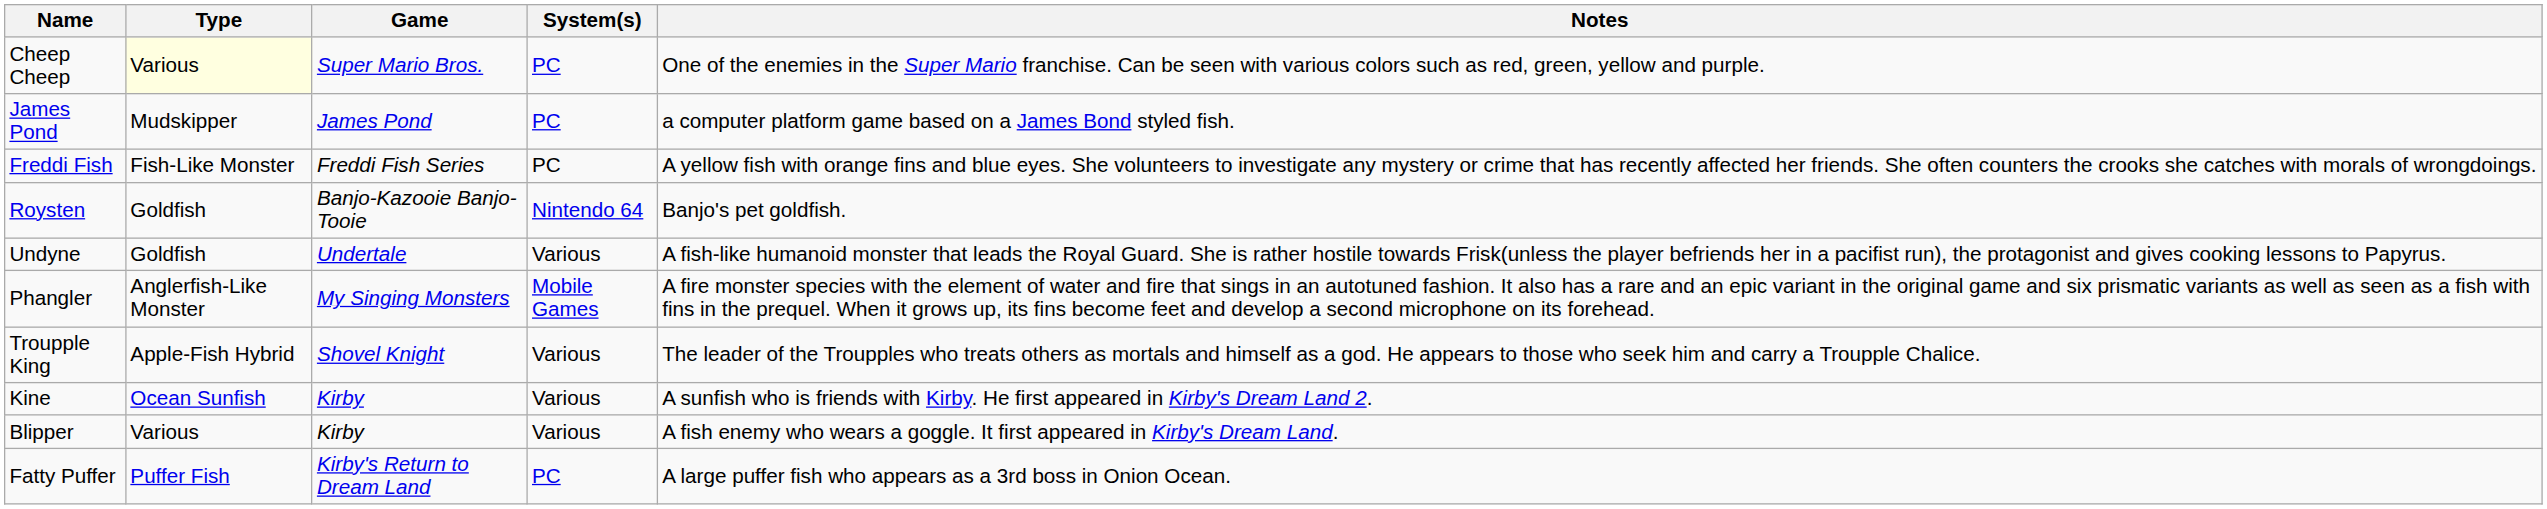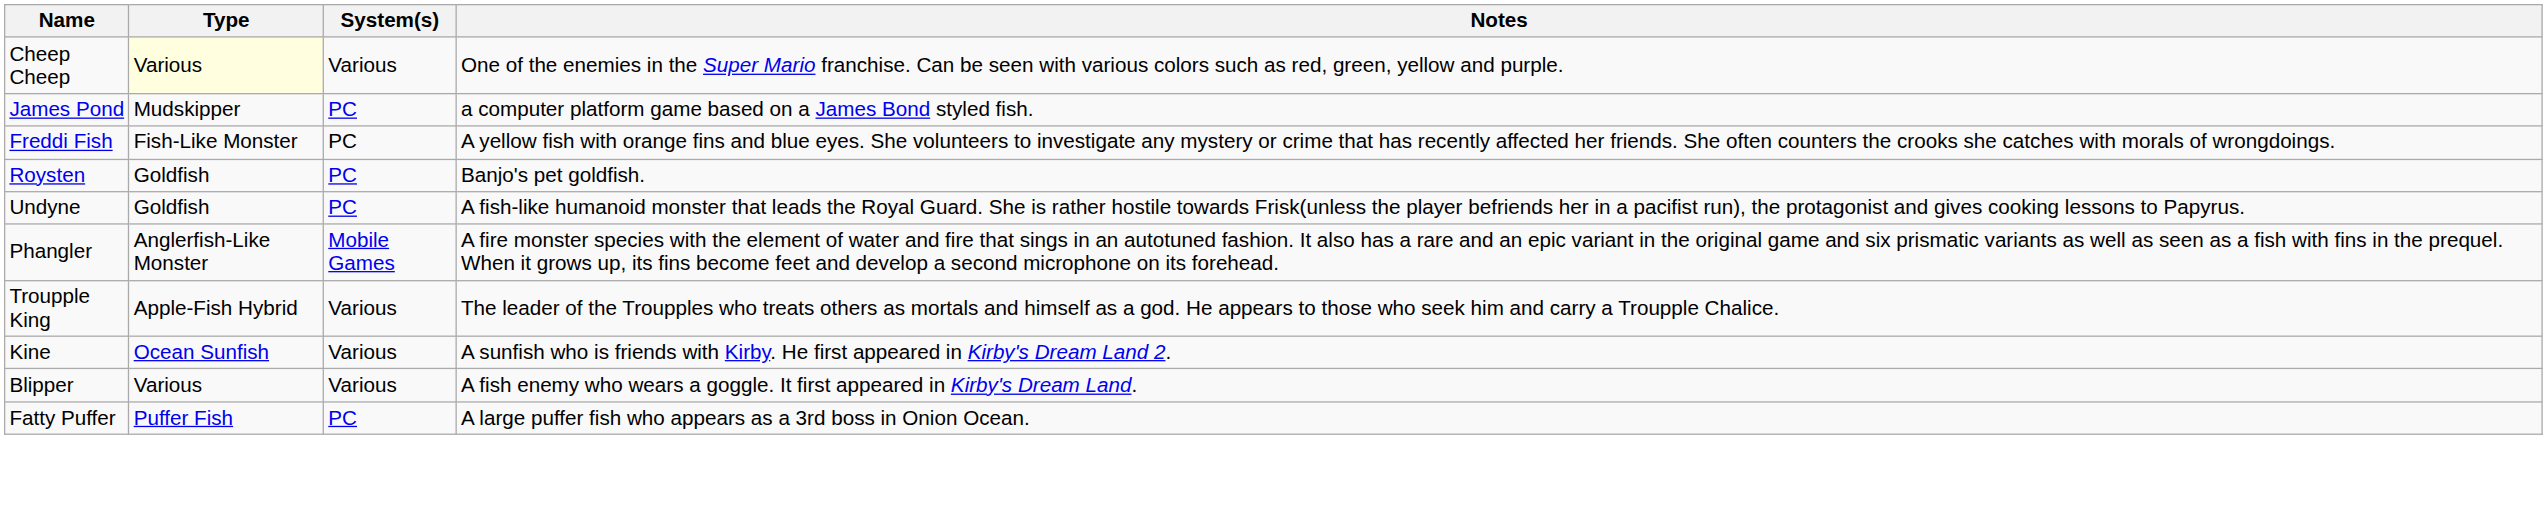- column: Game | Super Mario Bros. | James Pond | Freddi Fish Series | Banjo-Kazooie Banjo-Tooie | Undertale | My Singing Monsters | Shovel Knight | Kirby | Kirby | Kirby's Return to Dream Land
Cheep Cheep | System(s): PC -> Various
Roysten | System(s): Nintendo 64 -> PC
Undyne | System(s): Various -> PC
